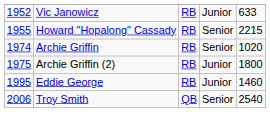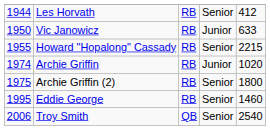+ row: 1944 | Les Horvath | RB | Senior | 412
Vic Janowicz | column 1: 1952 -> 1950
Archie Griffin | column 4: Senior -> Junior
Archie Griffin (2) | column 4: Junior -> Senior
Eddie George | column 4: Junior -> Senior
